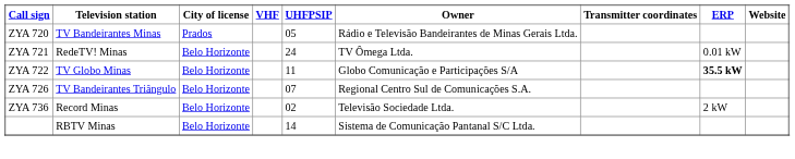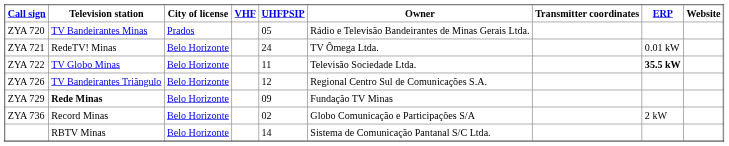ZYA 722 | Owner: Globo Comunicação e Participações S/A -> Televisão Sociedade Ltda.
ZYA 726 | UHFPSIP: 07 -> 12
+ row: ZYA 729 | Rede Minas | Belo Horizonte | 09 | Fundação TV Minas
ZYA 736 | Owner: Televisão Sociedade Ltda. -> Globo Comunicação e Participações S/A
